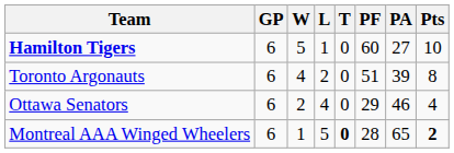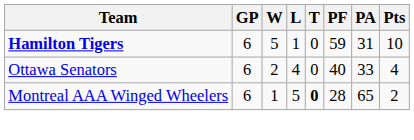Hamilton Tigers | PF: 60 -> 59
Hamilton Tigers | PA: 27 -> 31
- row: Toronto Argonauts | 6 | 4 | 2 | 0 | 51 | 39 | 8
Ottawa Senators | PF: 29 -> 40
Ottawa Senators | PA: 46 -> 33
Montreal AAA Winged Wheelers | Pts: bold -> normal
